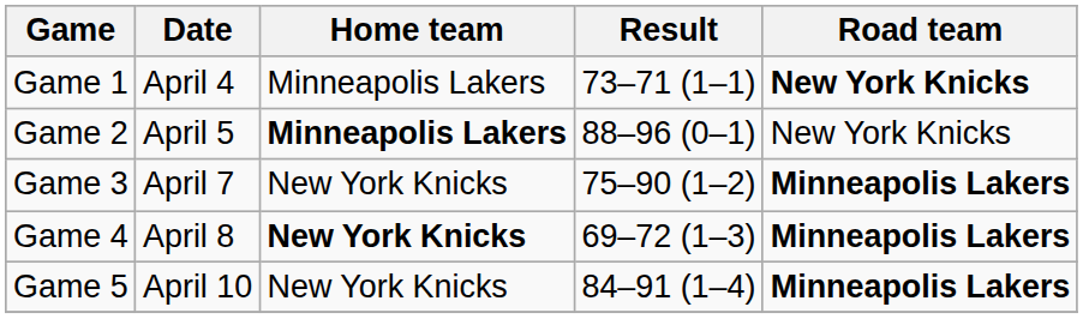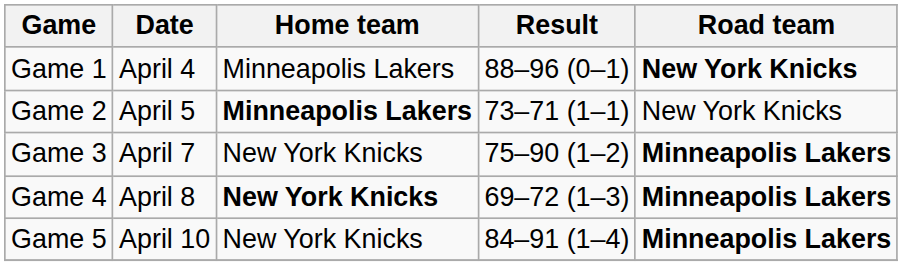Game 1 | Result: 73–71 (1–1) -> 88–96 (0–1)
Game 2 | Result: 88–96 (0–1) -> 73–71 (1–1)
